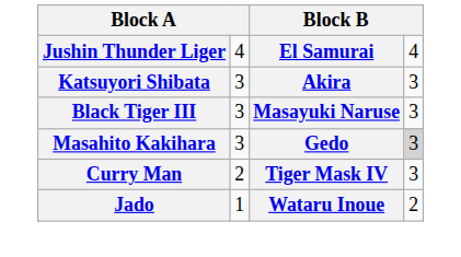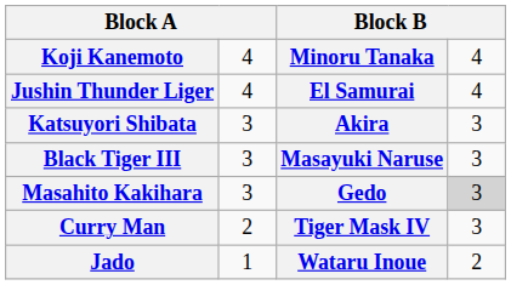+ row: Koji Kanemoto | 4 | Minoru Tanaka | 4
